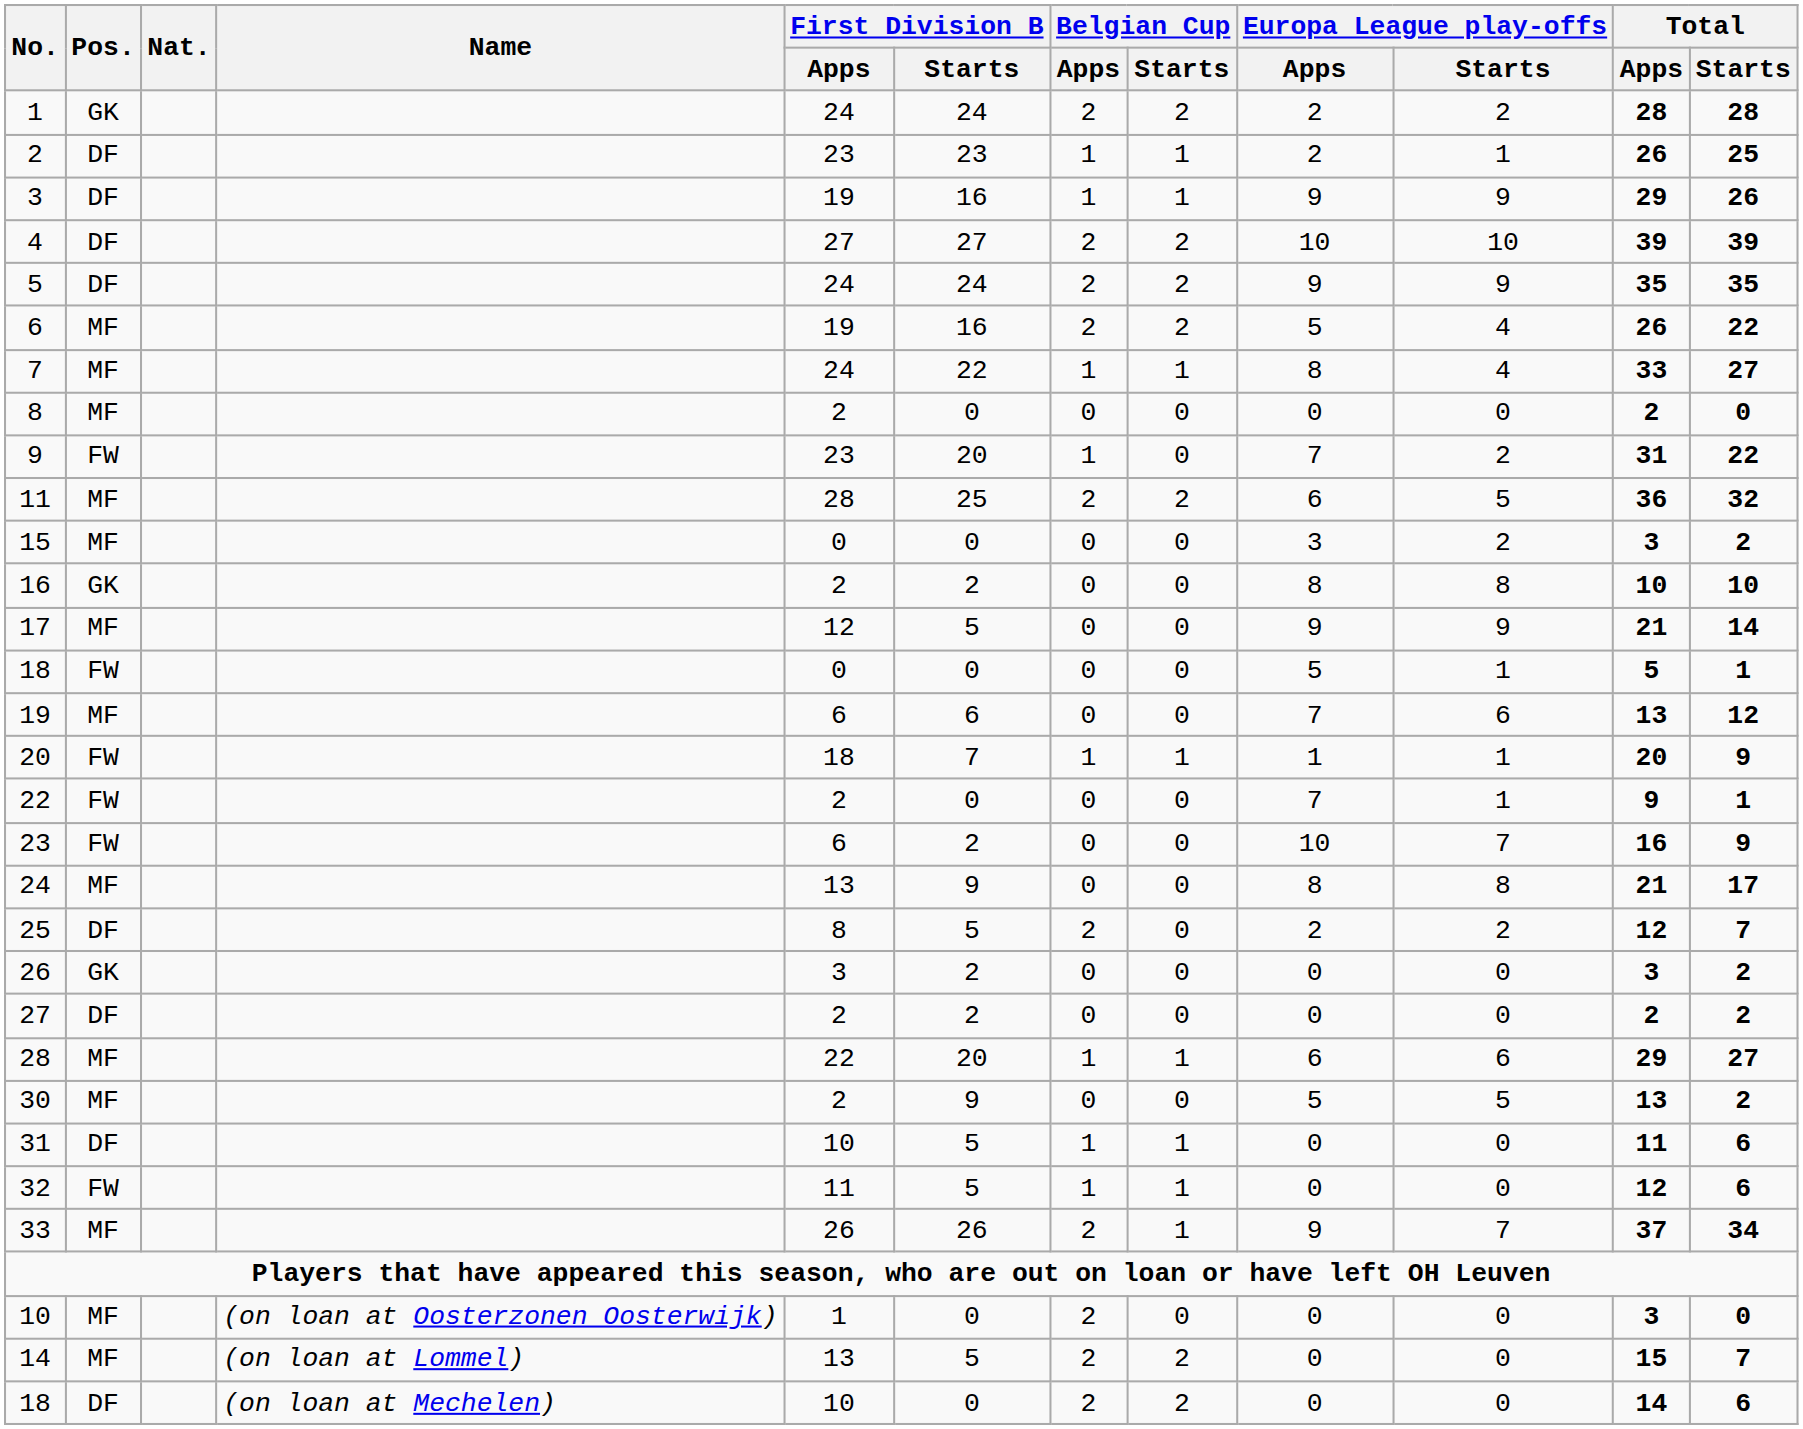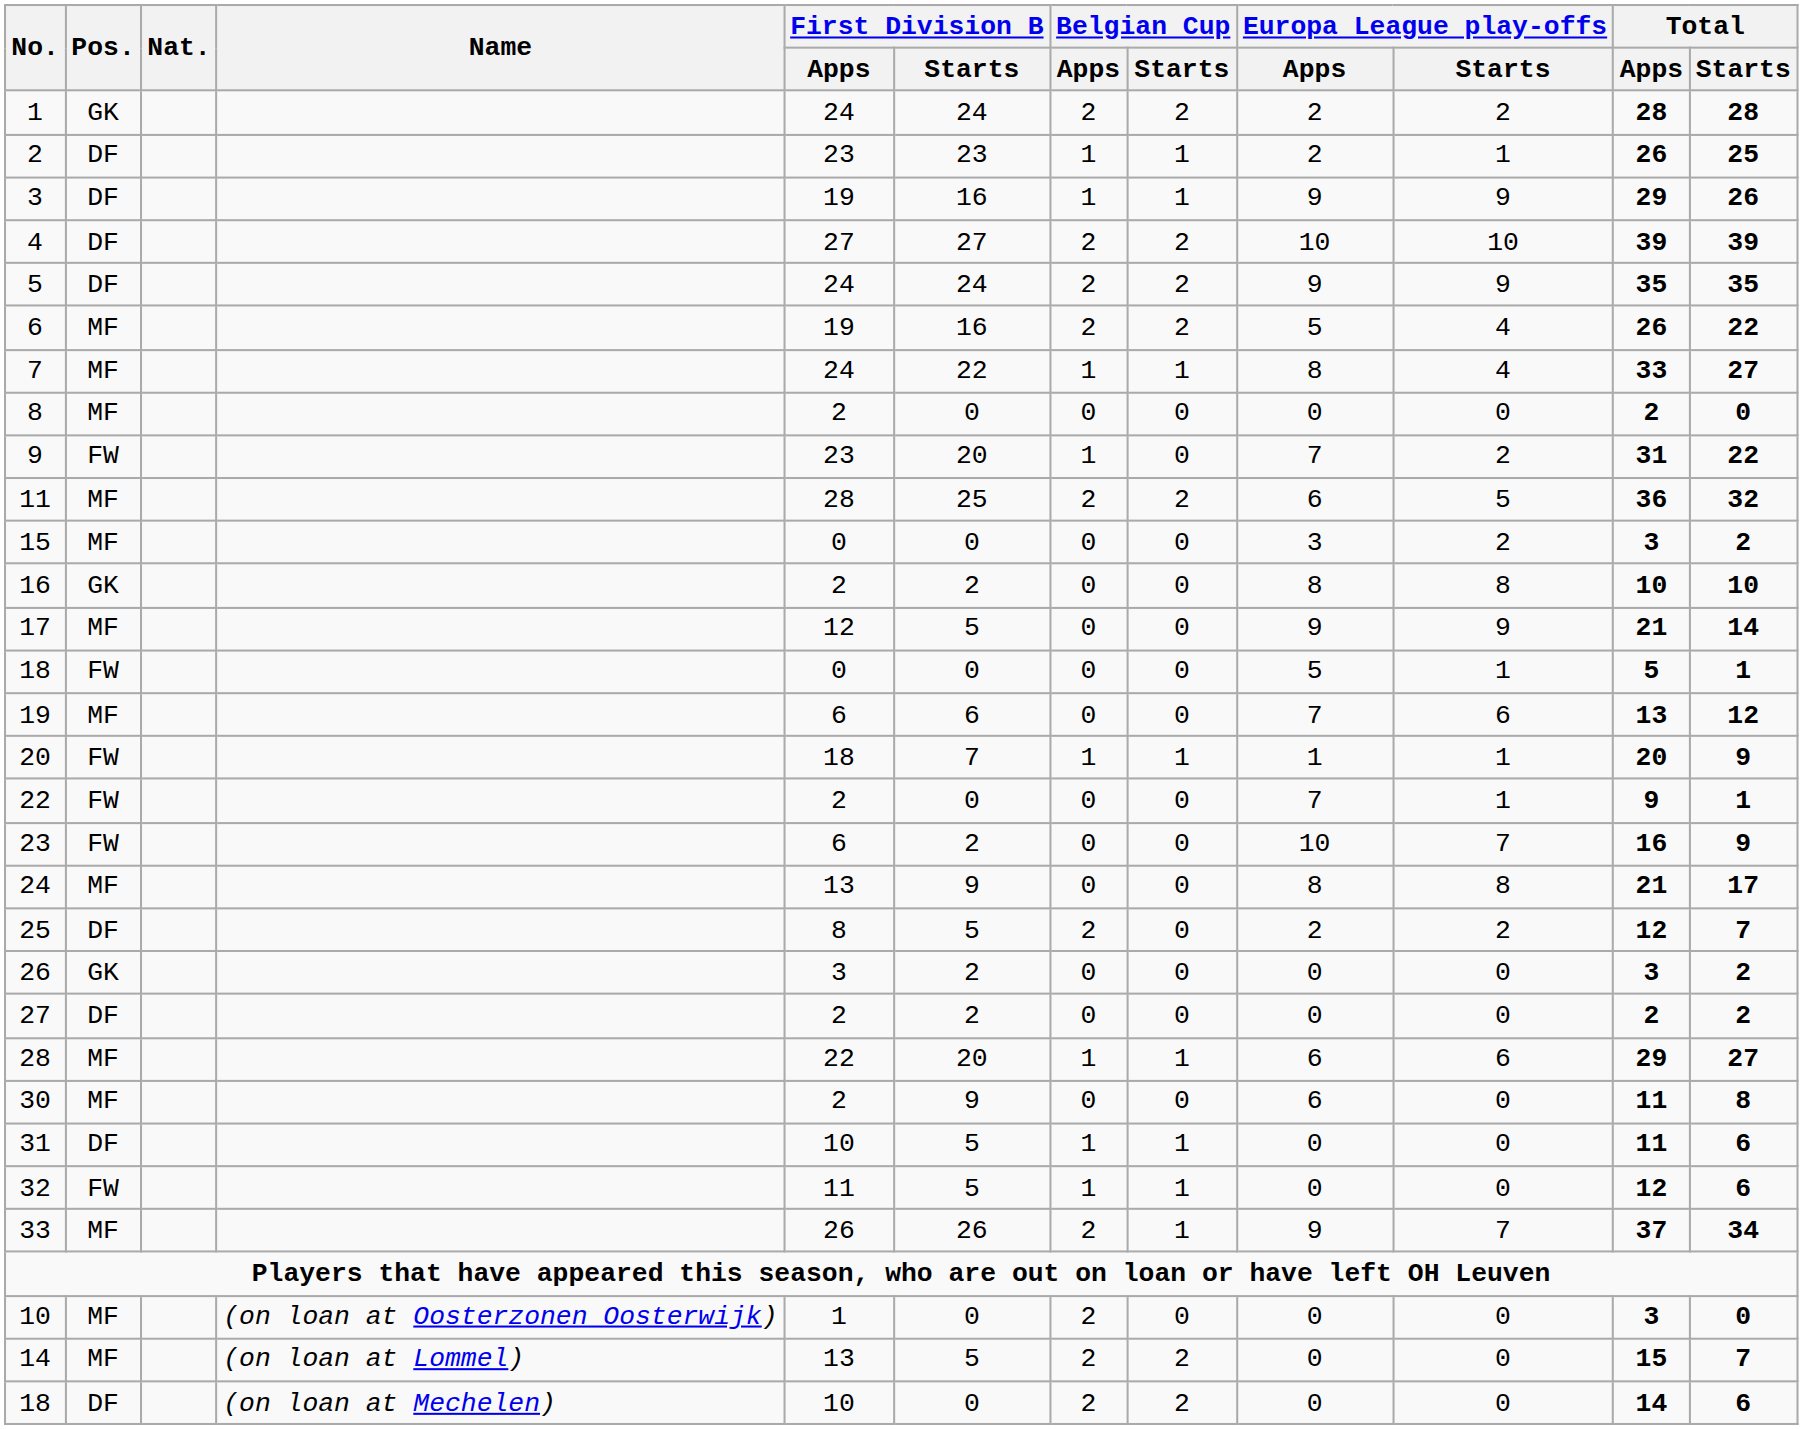30 | Europa League play-offs / Apps: 5 -> 6
30 | Europa League play-offs / Starts: 5 -> 0
30 | Total / Apps: 13 -> 11
30 | Total / Starts: 2 -> 8
